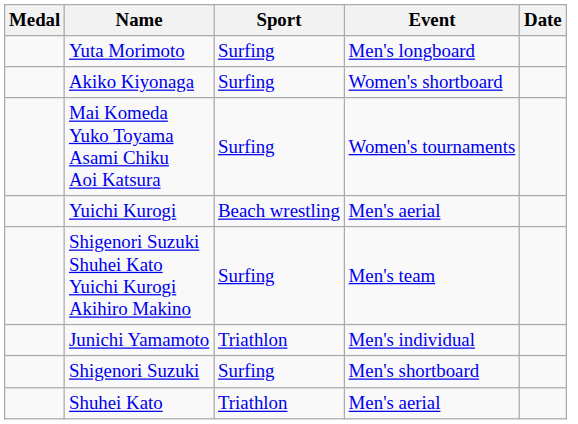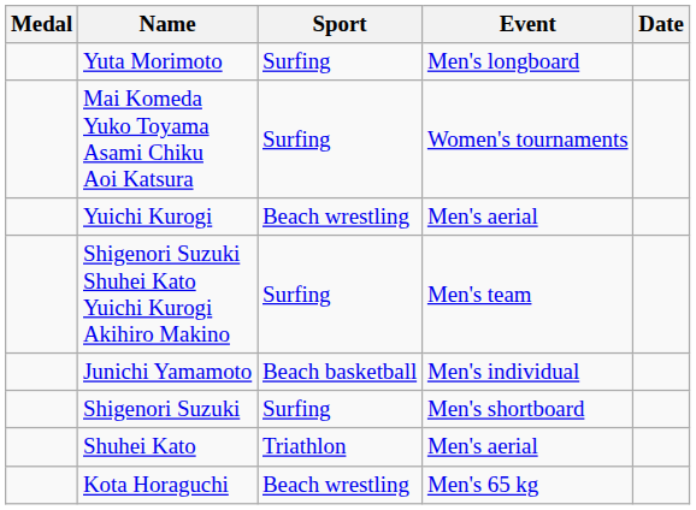- row: Akiko Kiyonaga | Surfing | Women's shortboard
Junichi Yamamoto | Sport: Triathlon -> Beach basketball
+ row: Kota Horaguchi | Beach wrestling | Men's 65 kg
